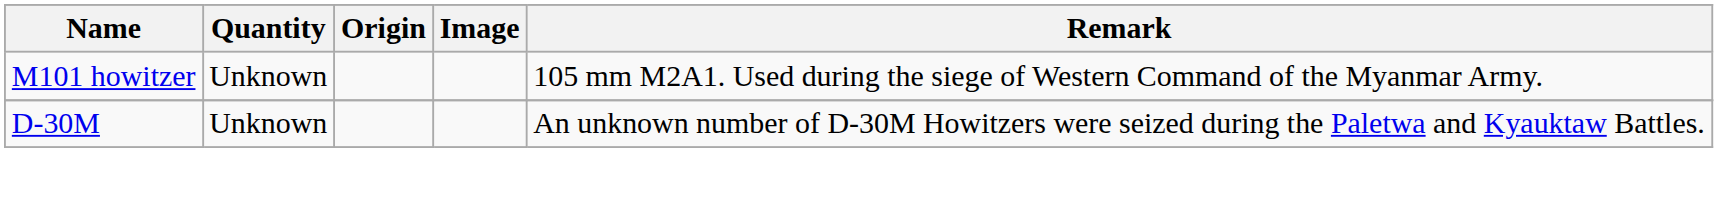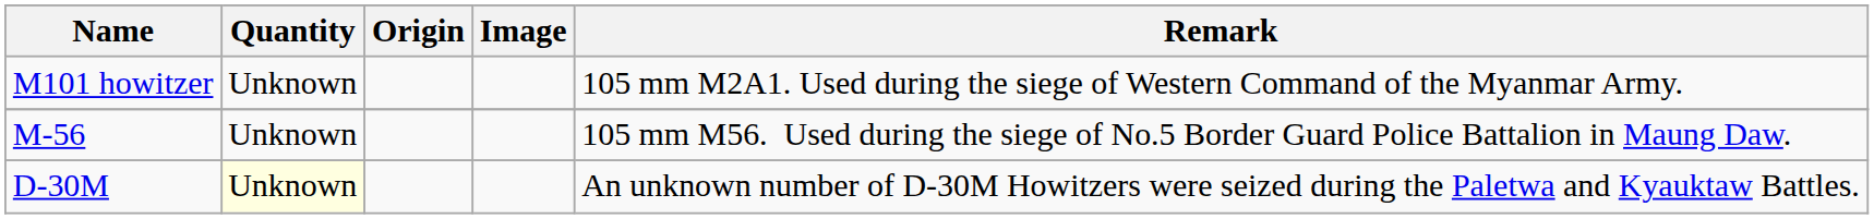+ row: M-56 | Unknown | 105 mm M56. Used during the siege of No.5 Border Guard Police Battalion in Maung Daw.
D-30M | Quantity: no background -> lightyellow background
